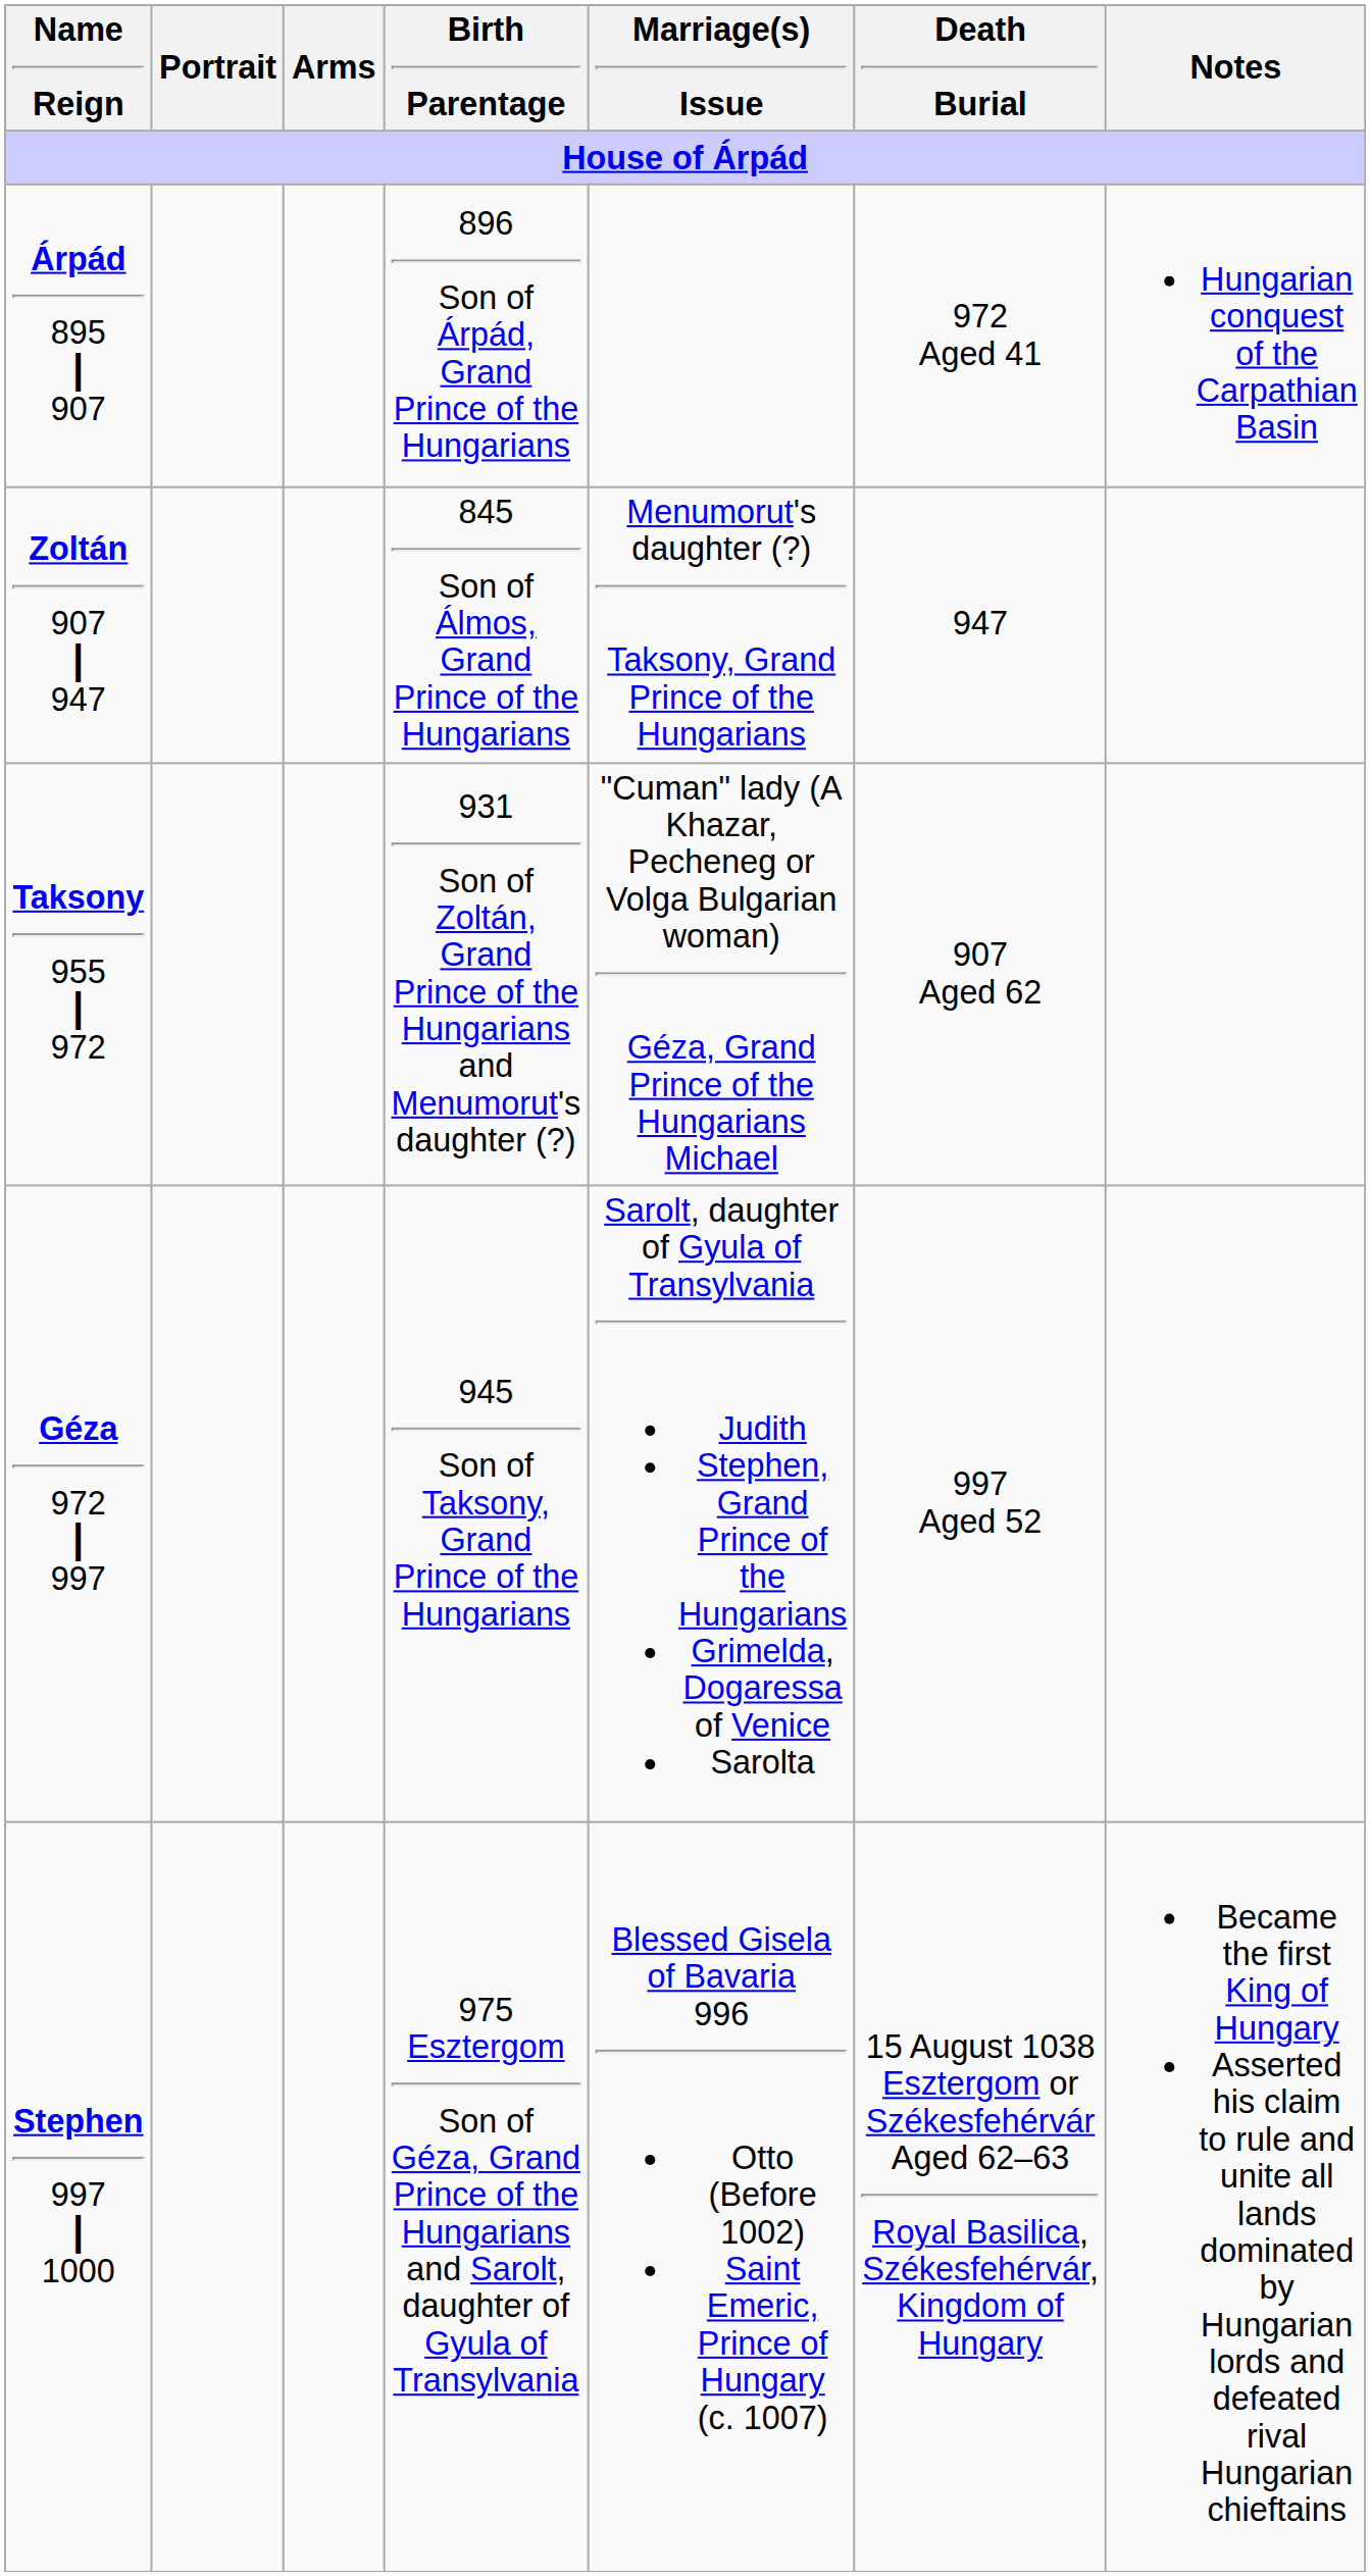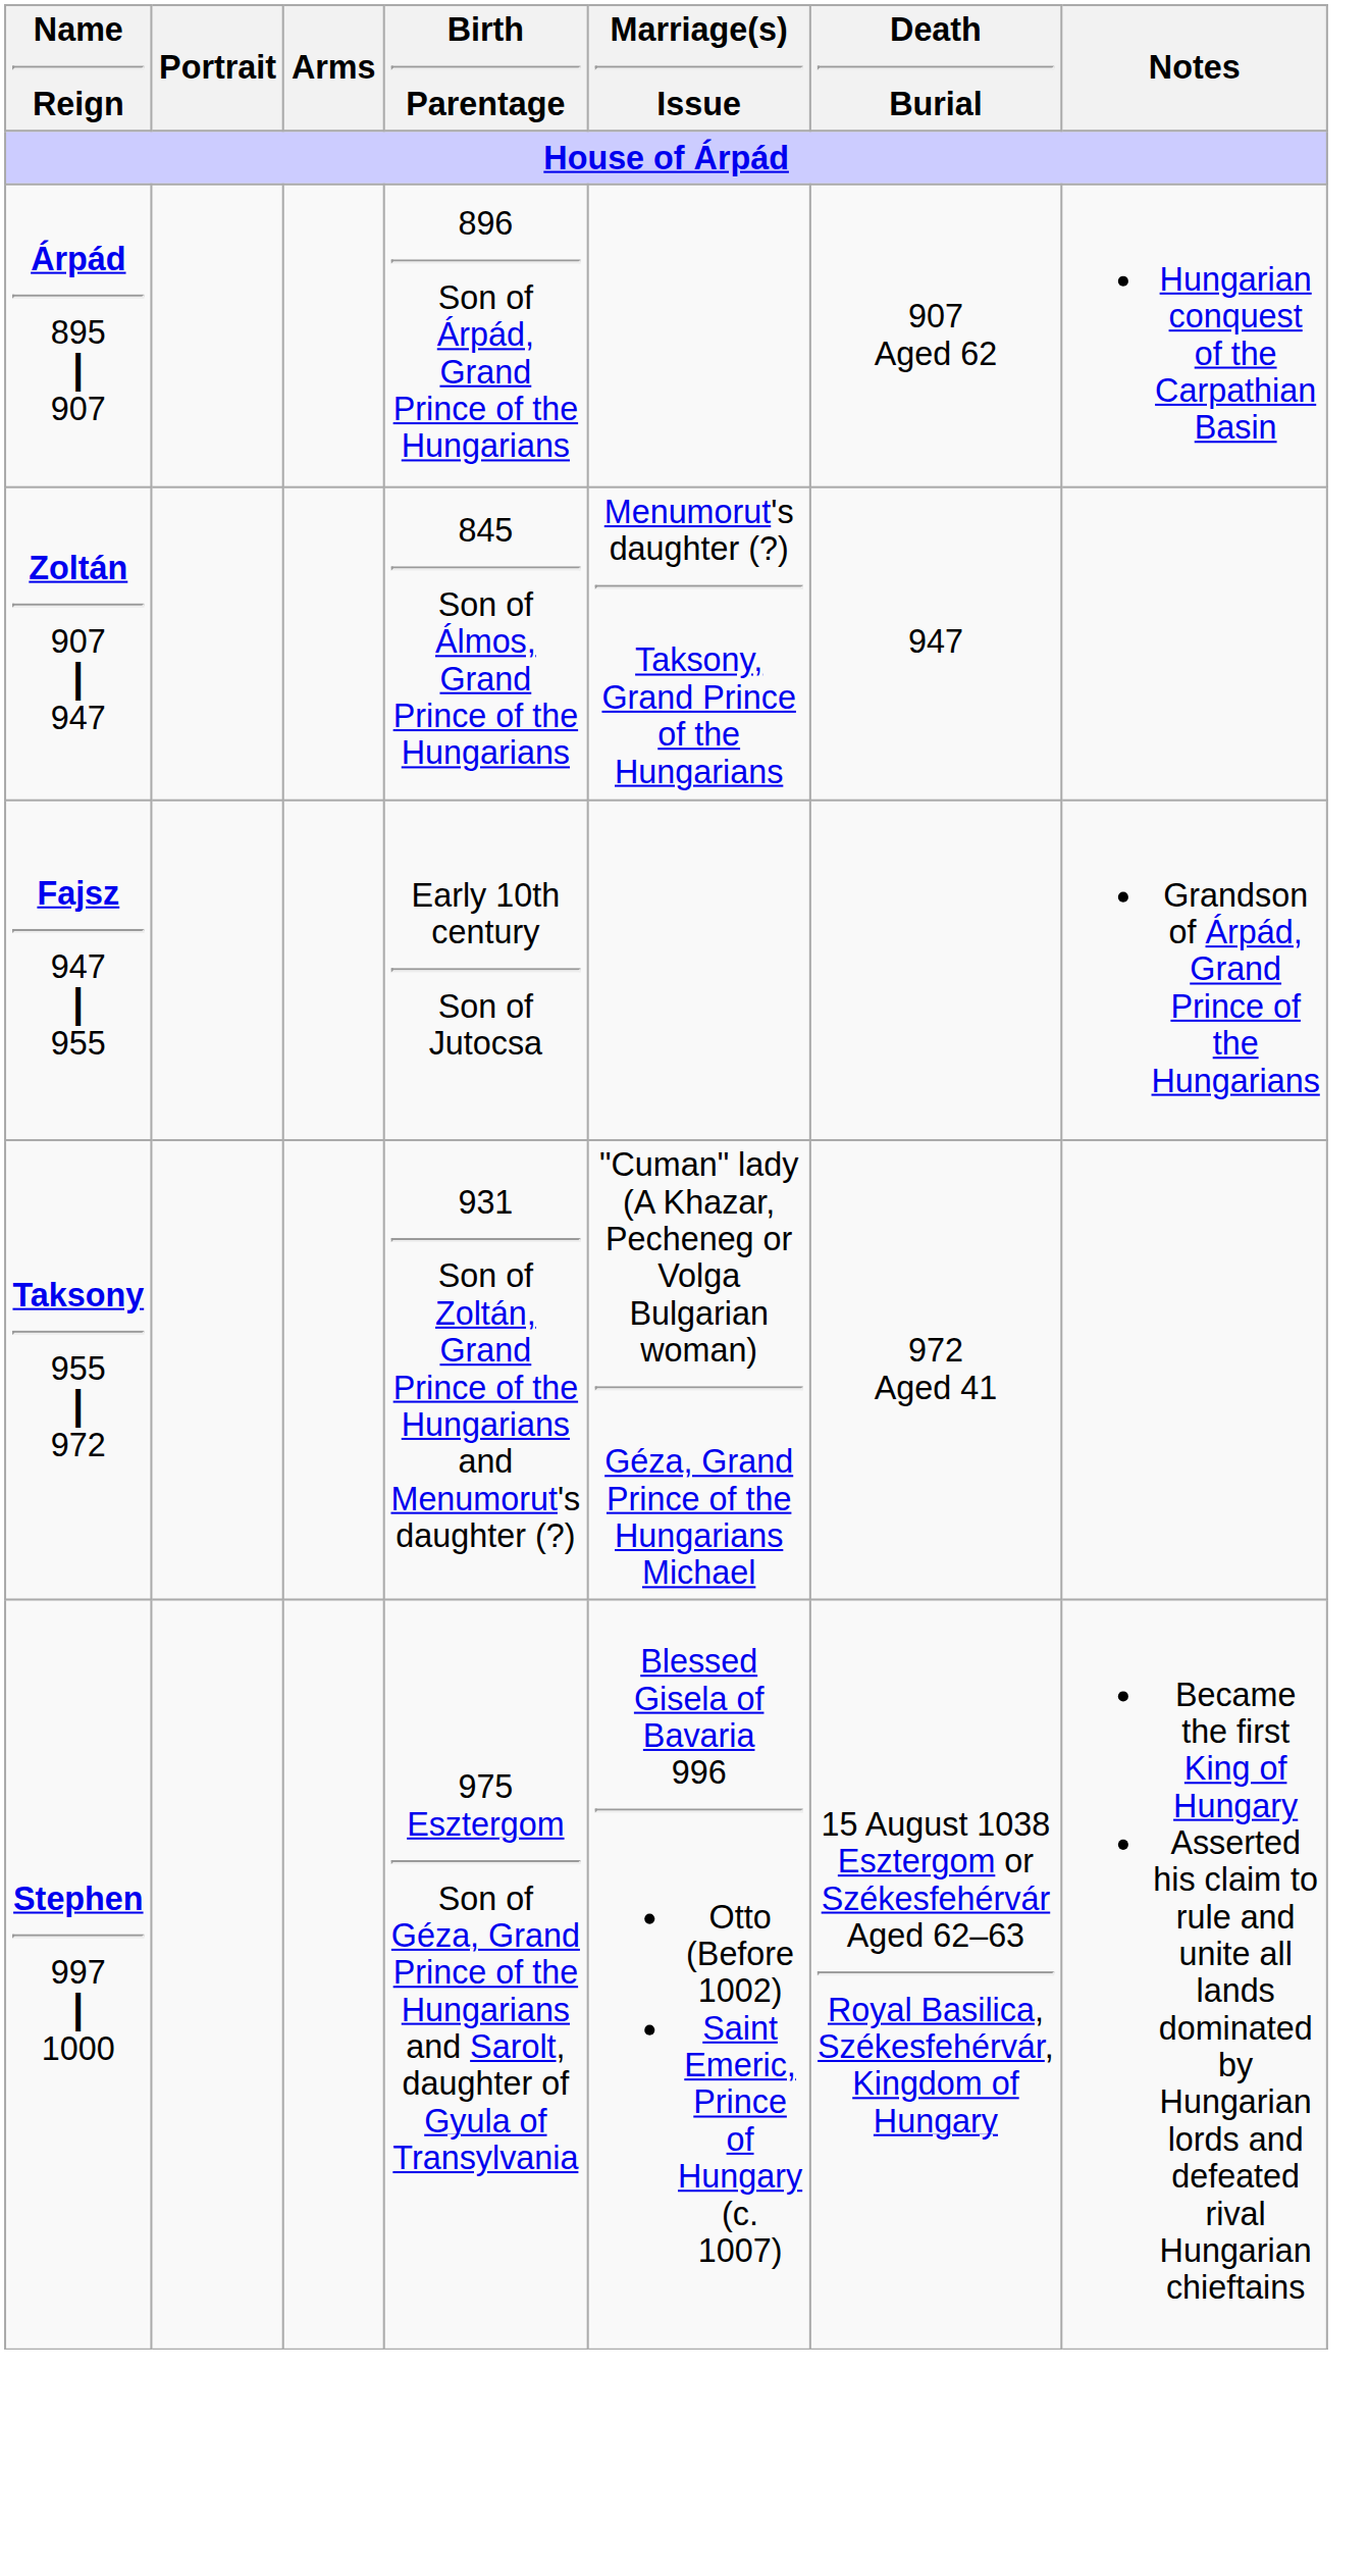Árpád 895 ┃ 907 | Death Burial: 972 Aged 41 -> 907 Aged 62
+ row: Fajsz 947 ┃ 955 | Early 10th century Son of Jutocsa | Grandson of Árpád, Grand Prince of the Hungarians
Taksony 955 ┃ 972 | Death Burial: 907 Aged 62 -> 972 Aged 41
- row: Géza 972 ┃ 997 | 945 Son of Taksony, Grand Prince of the Hungarians | Sarolt, daughter of Gyula of Transylvania Judith Stephen, Grand Prince of the Hungarians Grimelda, Dogaressa of Venice Sarolta | 997 Aged 52
